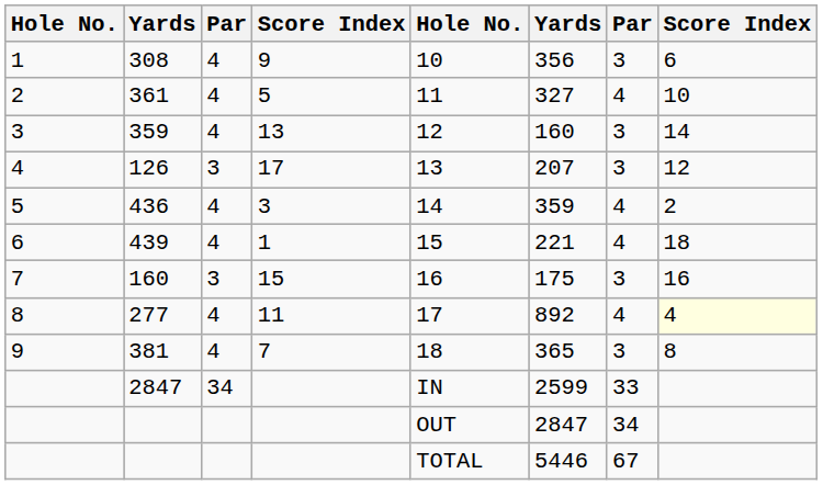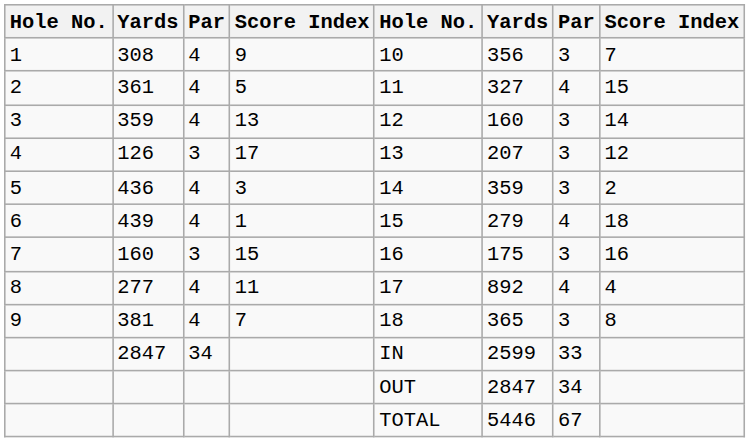308 | column 8: 6 -> 7
361 | column 8: 10 -> 15
436 | column 7: 4 -> 3
439 | column 6: 221 -> 279
277 | column 8: lightyellow background -> no background
